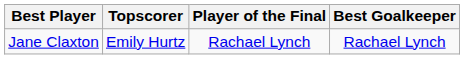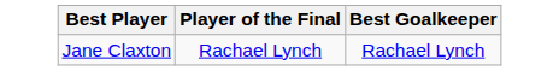- column: Topscorer | Emily Hurtz
